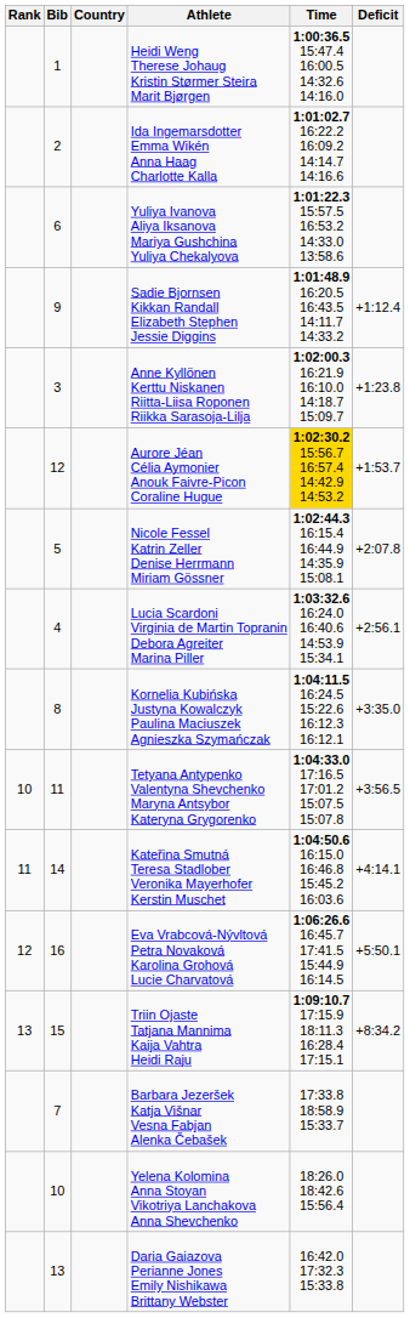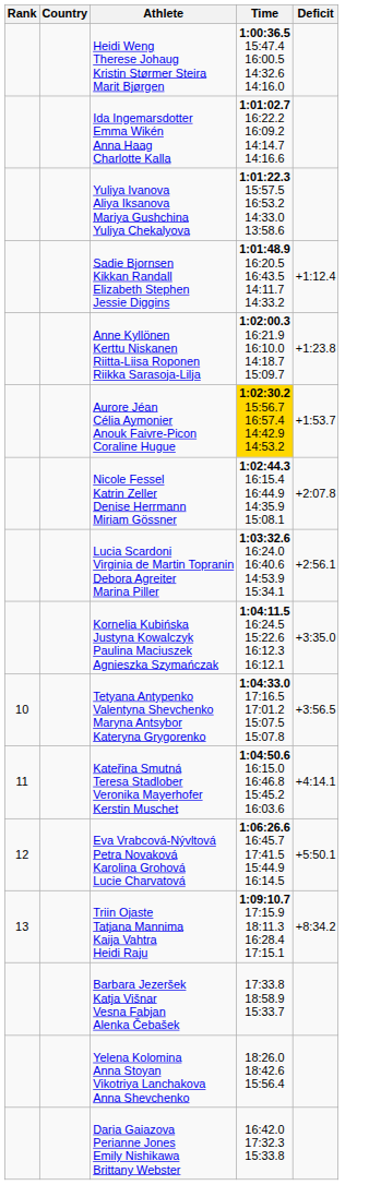- column: Bib | 1 | 2 | 6 | 9 | 3 | 12 | 5 | 4 | 8 | 11 | 14 | 16 | 15 | 7 | 10 | 13
